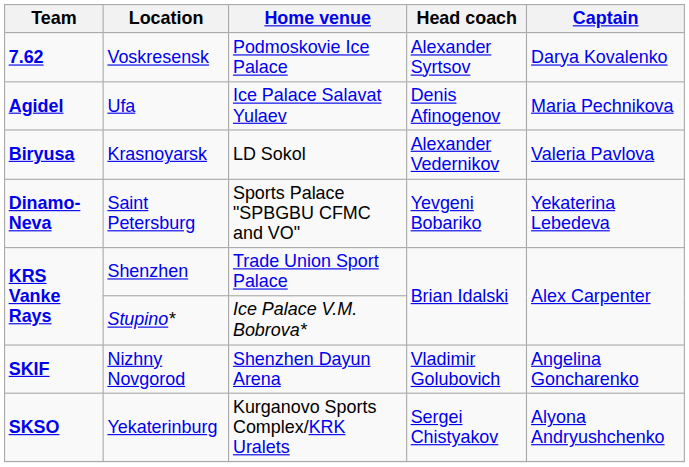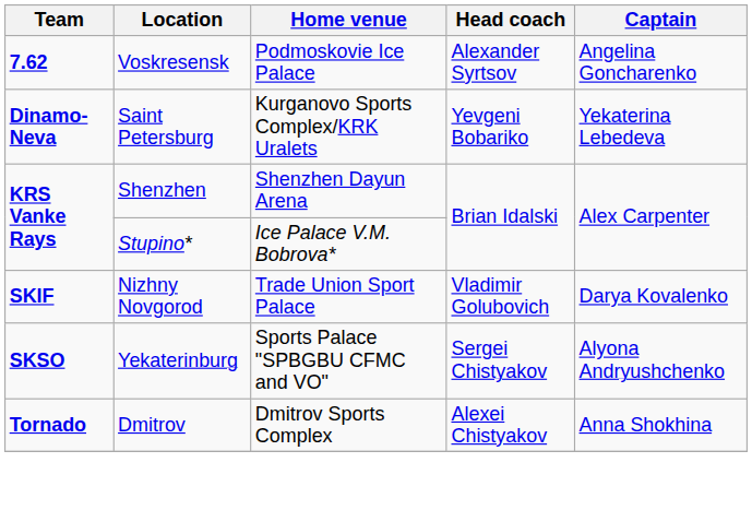Voskresensk | Captain: Darya Kovalenko -> Angelina Goncharenko
- row: Agidel | Ufa | Ice Palace Salavat Yulaev | Denis Afinogenov | Maria Pechnikova
- row: Biryusa | Krasnoyarsk | LD Sokol | Alexander Vedernikov | Valeria Pavlova
Saint Petersburg | Home venue: Sports Palace "SPBGBU CFMC and VO" -> Kurganovo Sports Complex/KRK Uralets
Shenzhen | Home venue: Trade Union Sport Palace -> Shenzhen Dayun Arena
Nizhny Novgorod | Home venue: Shenzhen Dayun Arena -> Trade Union Sport Palace
Nizhny Novgorod | Captain: Angelina Goncharenko -> Darya Kovalenko
Yekaterinburg | Home venue: Kurganovo Sports Complex/KRK Uralets -> Sports Palace "SPBGBU CFMC and VO"
+ row: Tornado | Dmitrov | Dmitrov Sports Complex | Alexei Chistyakov | Anna Shokhina
